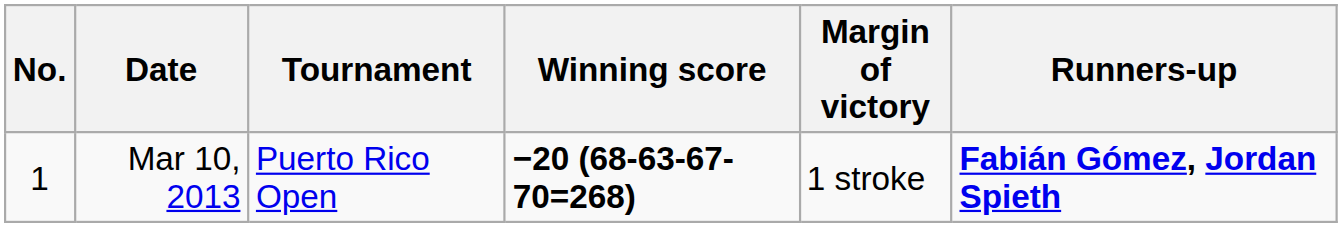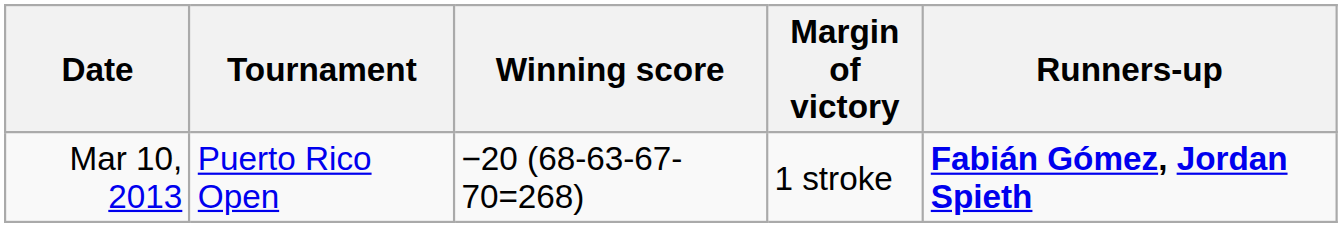- column: No. | 1
Mar 10, 2013 | Winning score: bold -> normal
